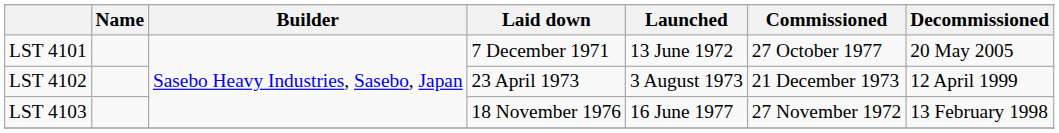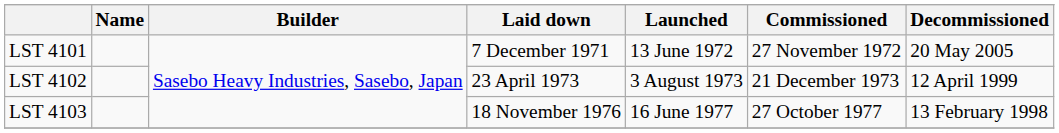LST 4101 | Commissioned: 27 October 1977 -> 27 November 1972
LST 4103 | Commissioned: 27 November 1972 -> 27 October 1977
